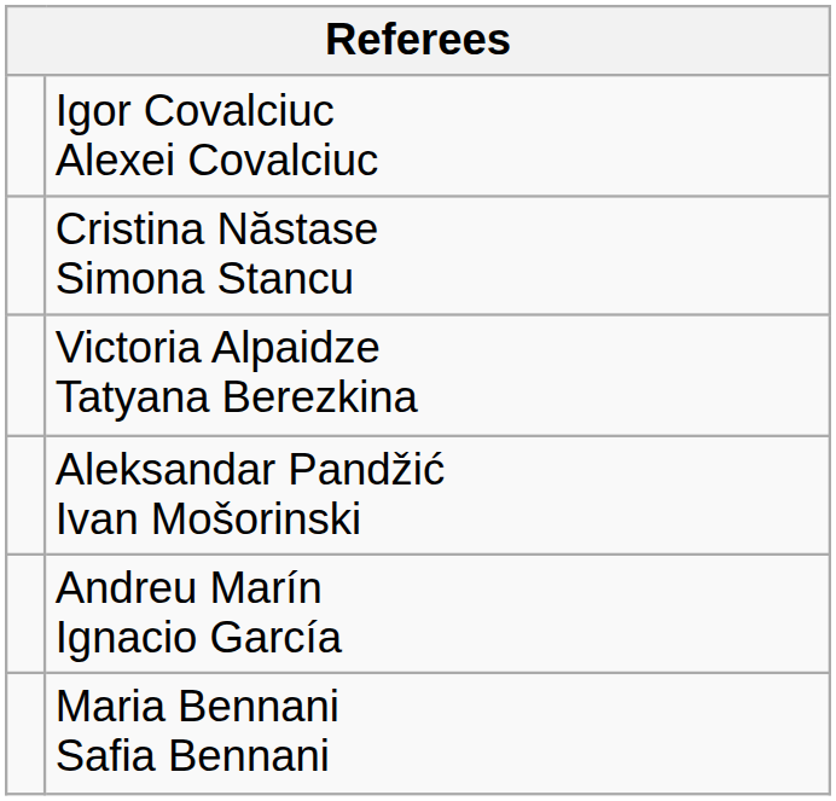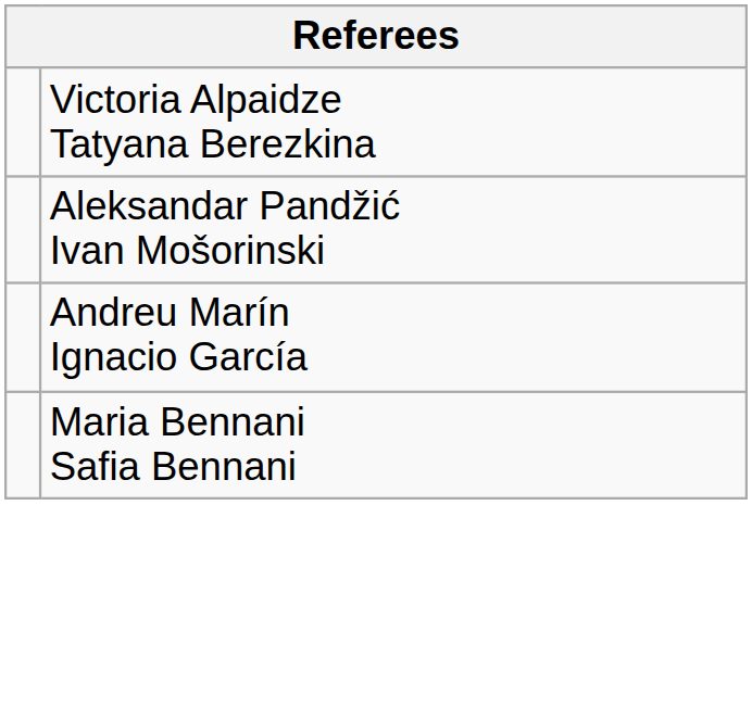- row: Igor Covalciuc Alexei Covalciuc
- row: Cristina Năstase Simona Stancu
